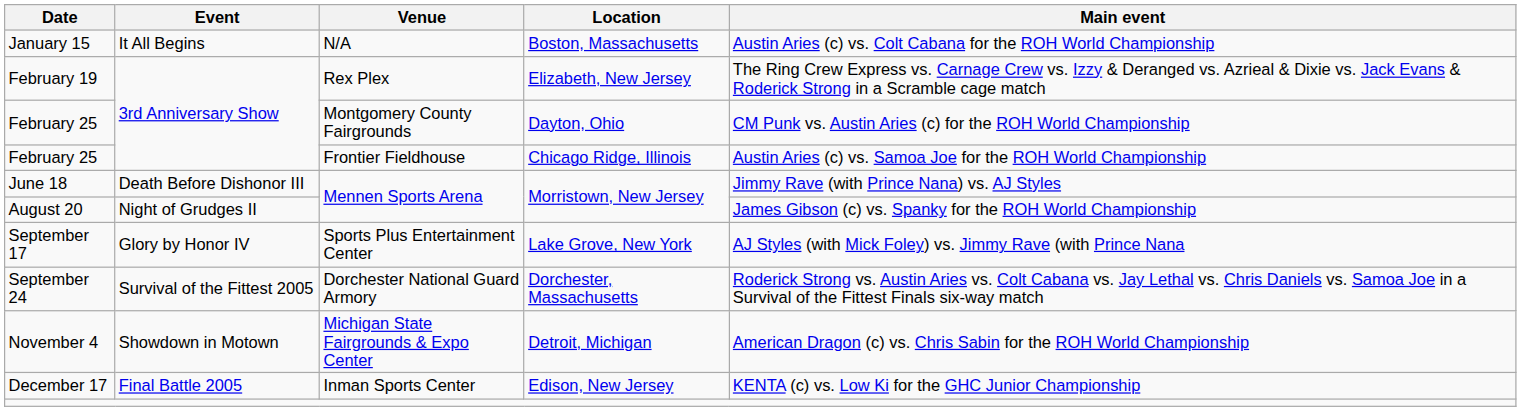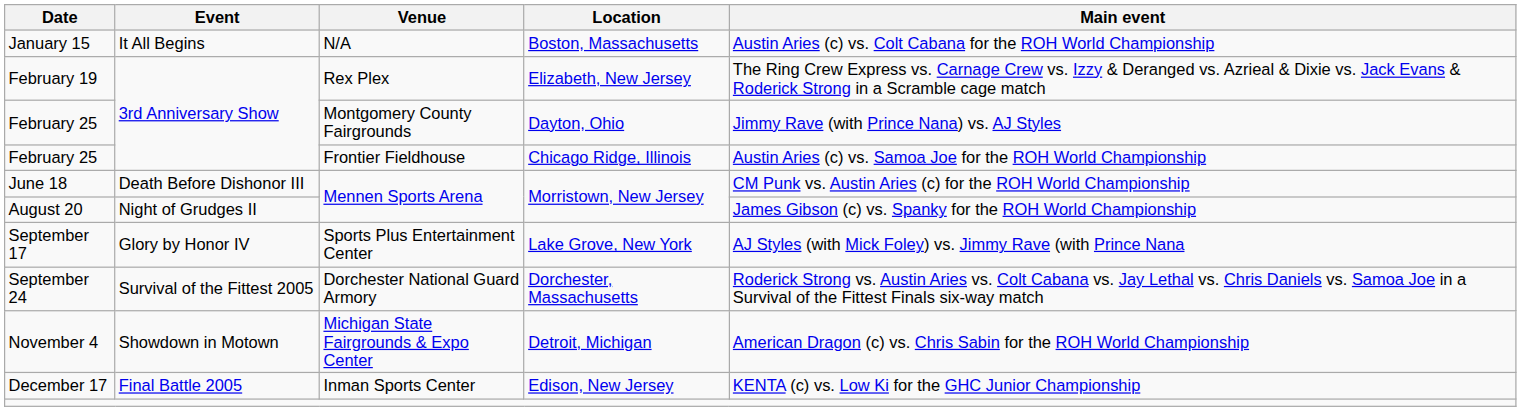February 25 / Montgomery County Fairgrounds | Main event: CM Punk vs. Austin Aries (c) for the ROH World Championship -> Jimmy Rave (with Prince Nana) vs. AJ Styles
June 18 | Main event: Jimmy Rave (with Prince Nana) vs. AJ Styles -> CM Punk vs. Austin Aries (c) for the ROH World Championship
